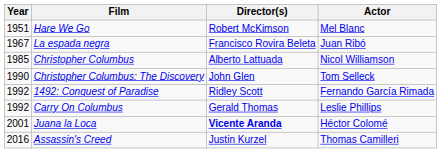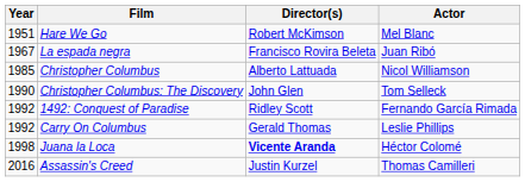Juana la Loca | Year: 2001 -> 1998
